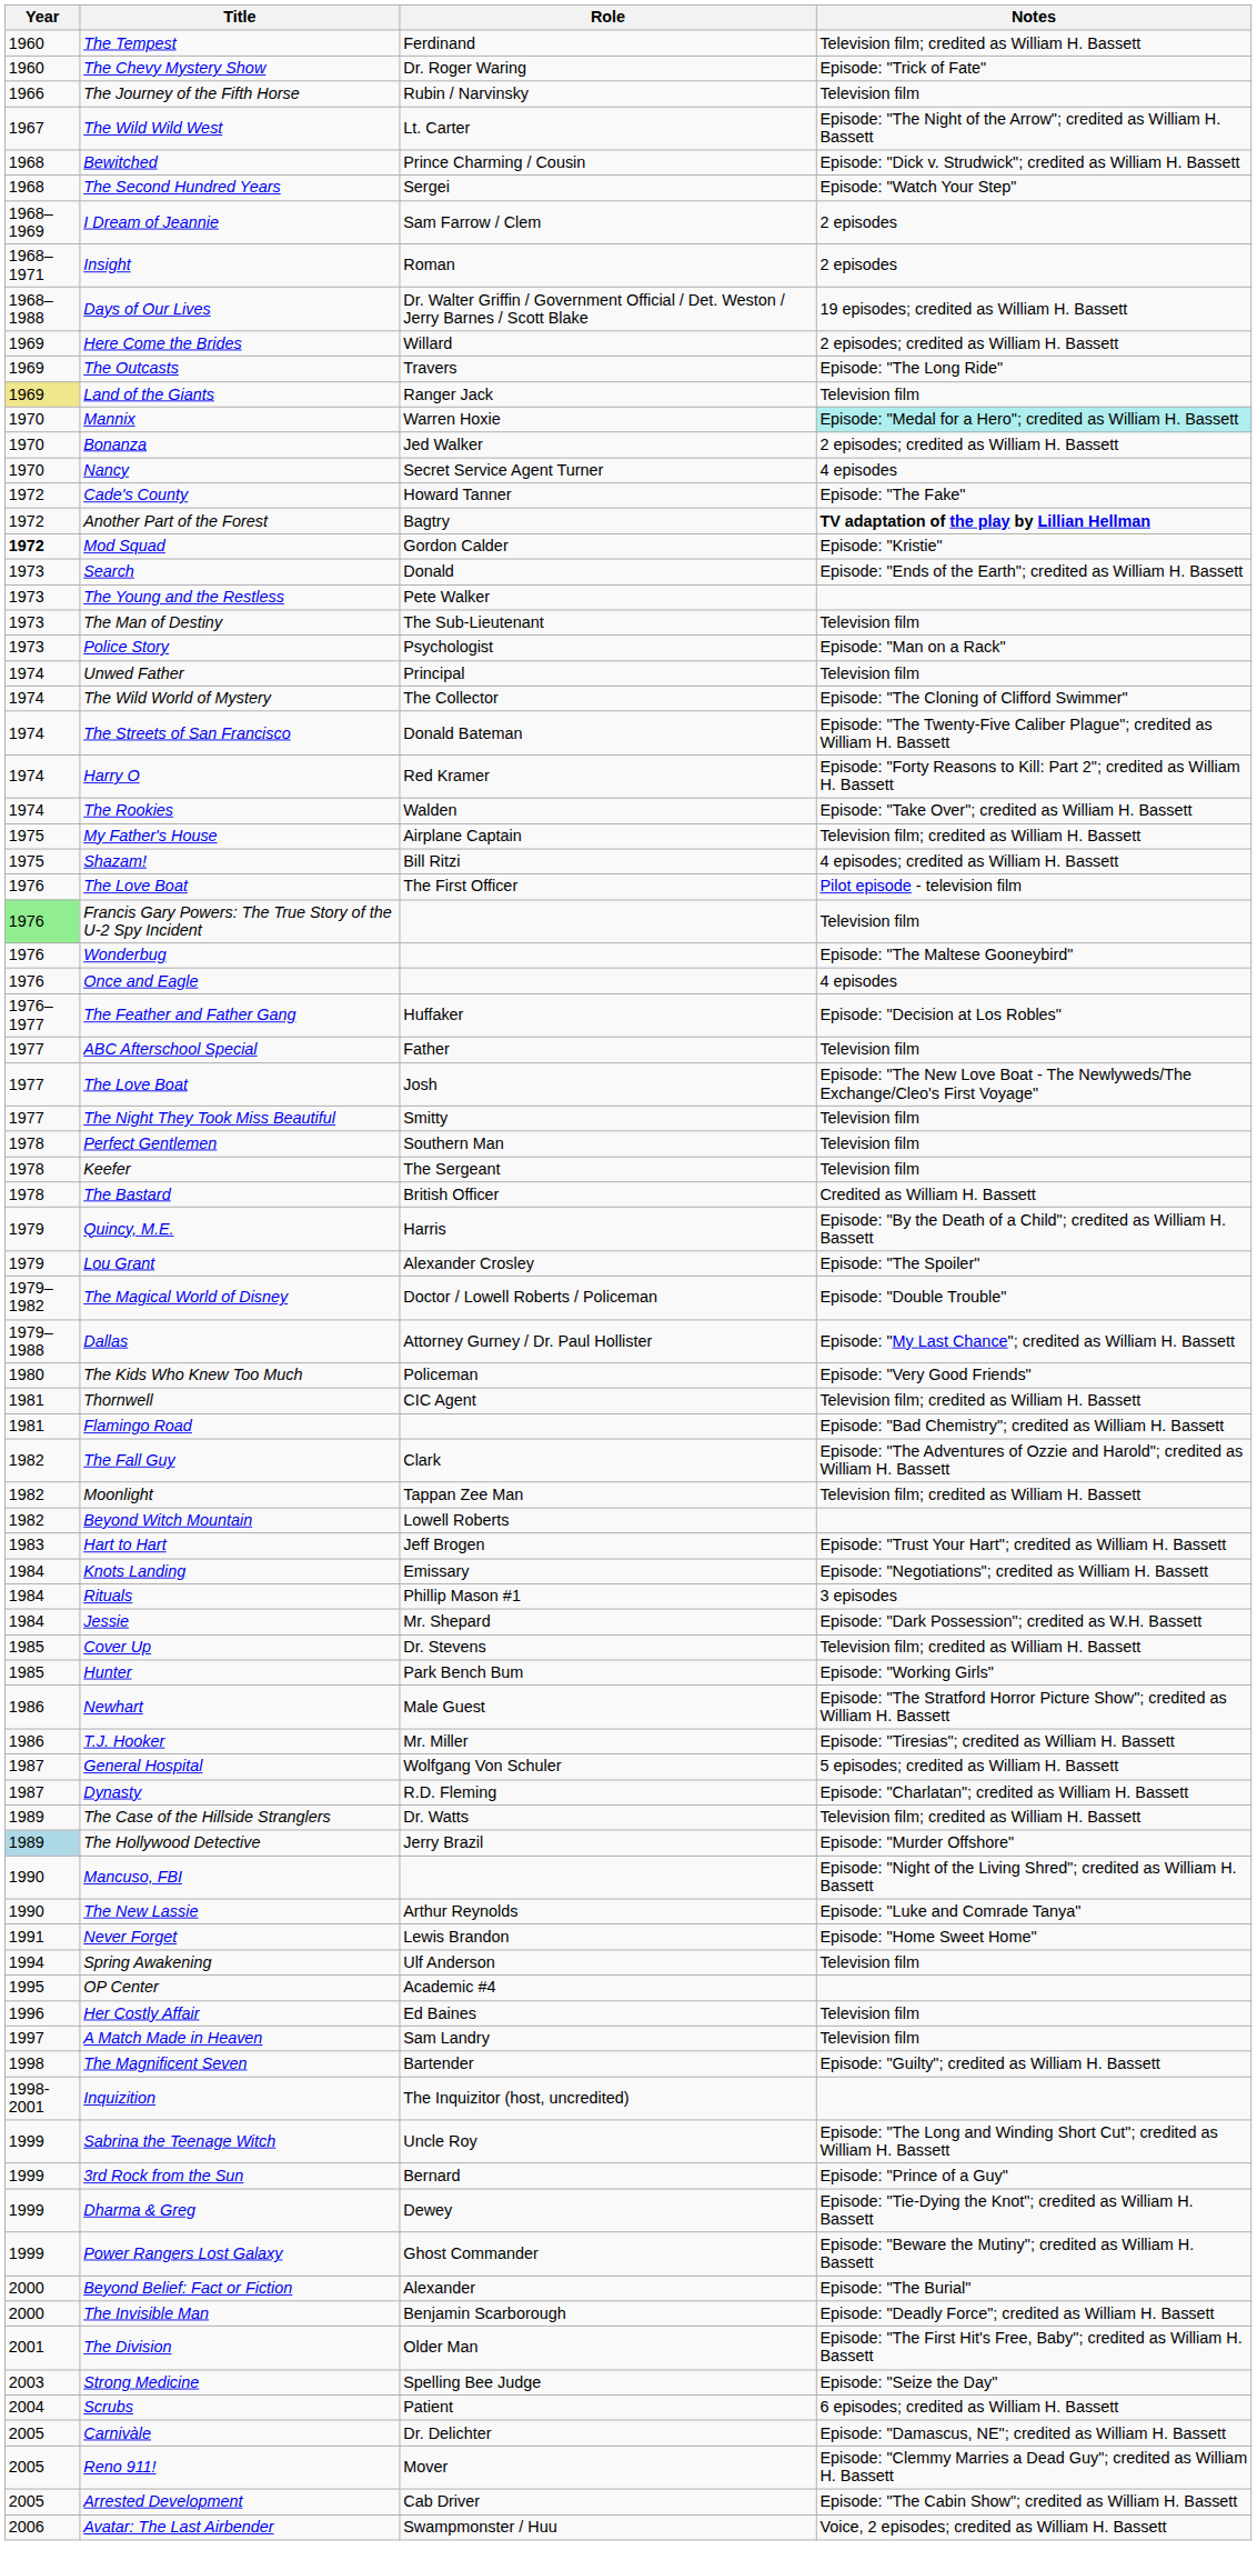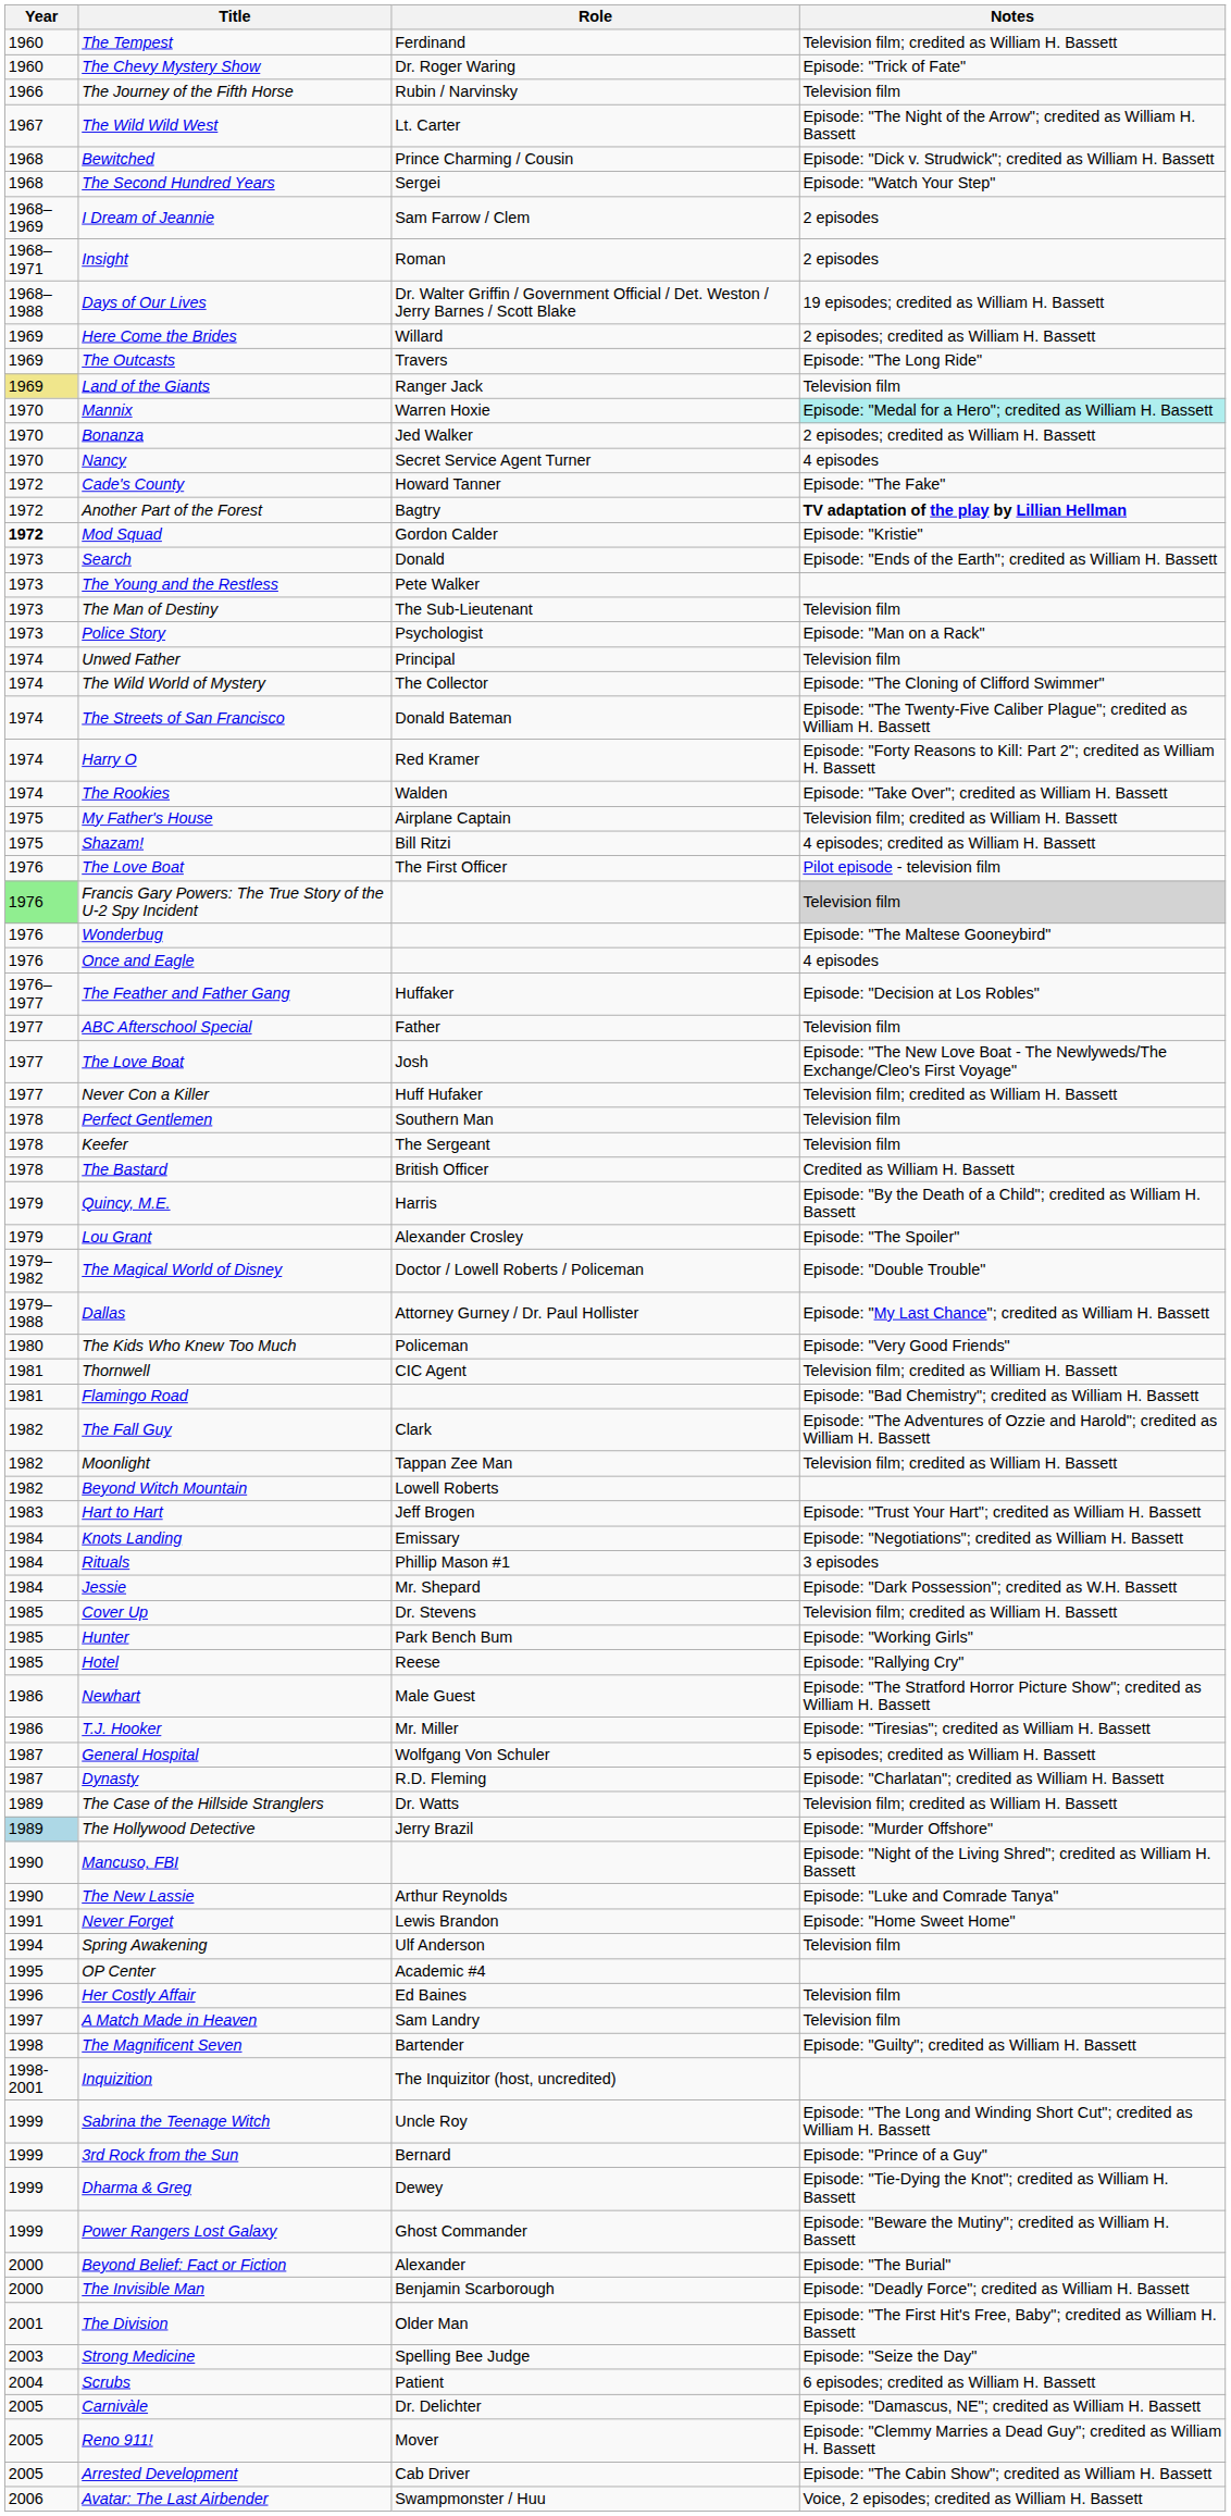Francis Gary Powers: The True Story of the U-2 Spy Incident | Notes: no background -> lightgrey background
+ row: 1977 | Never Con a Killer | Huff Hufaker | Television film; credited as William H. Bassett
- row: 1977 | The Night They Took Miss Beautiful | Smitty | Television film
+ row: 1985 | Hotel | Reese | Episode: "Rallying Cry"
